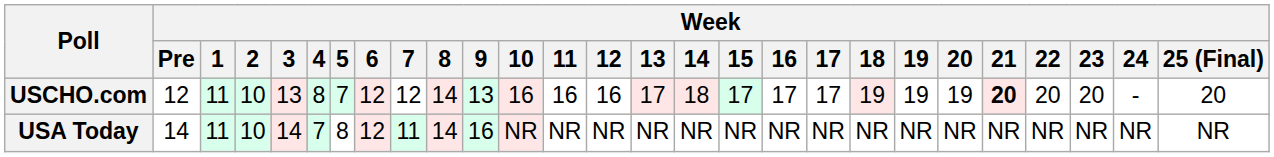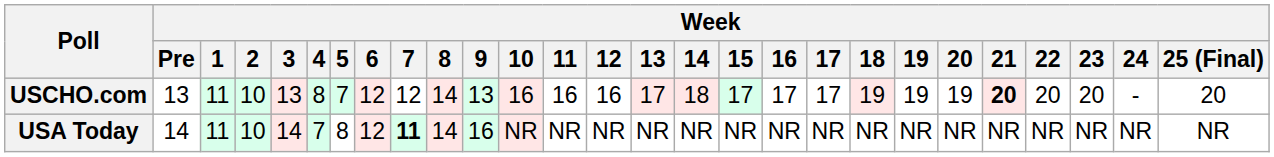USCHO.com | Week / Pre: 12 -> 13
USA Today | Week / 7: normal -> bold
